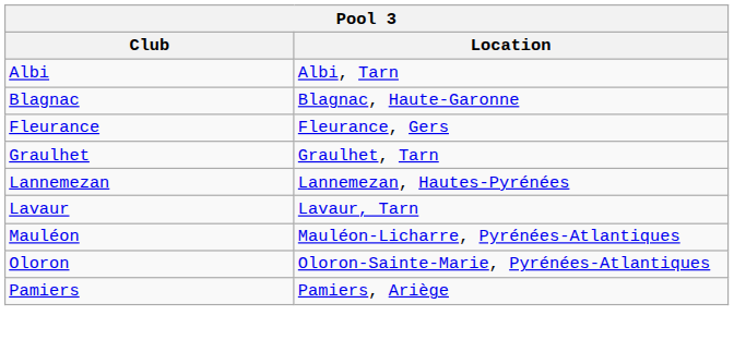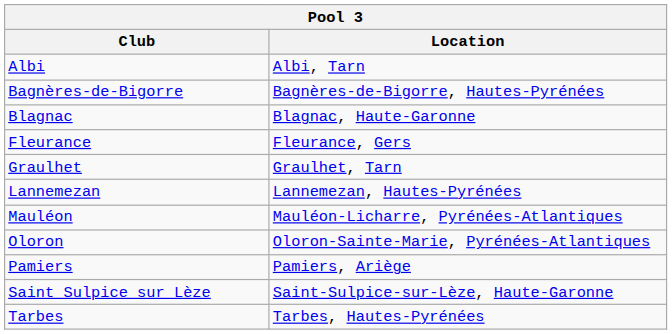+ row: Bagnères-de-Bigorre | Bagnères-de-Bigorre, Hautes-Pyrénées
- row: Lavaur | Lavaur, Tarn
+ row: Saint Sulpice sur Lèze | Saint-Sulpice-sur-Lèze, Haute-Garonne
+ row: Tarbes | Tarbes, Hautes-Pyrénées
